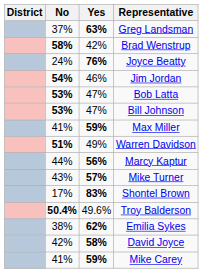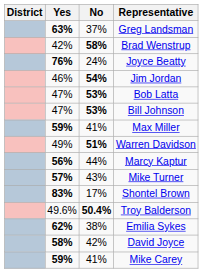columns swapped: Yes <-> No
